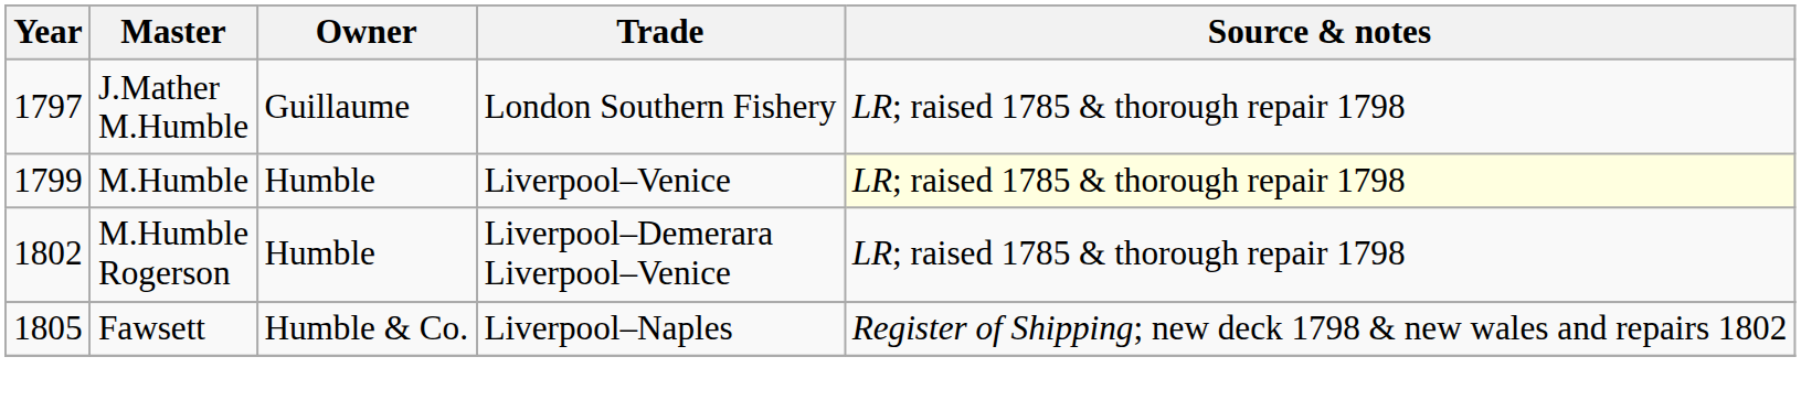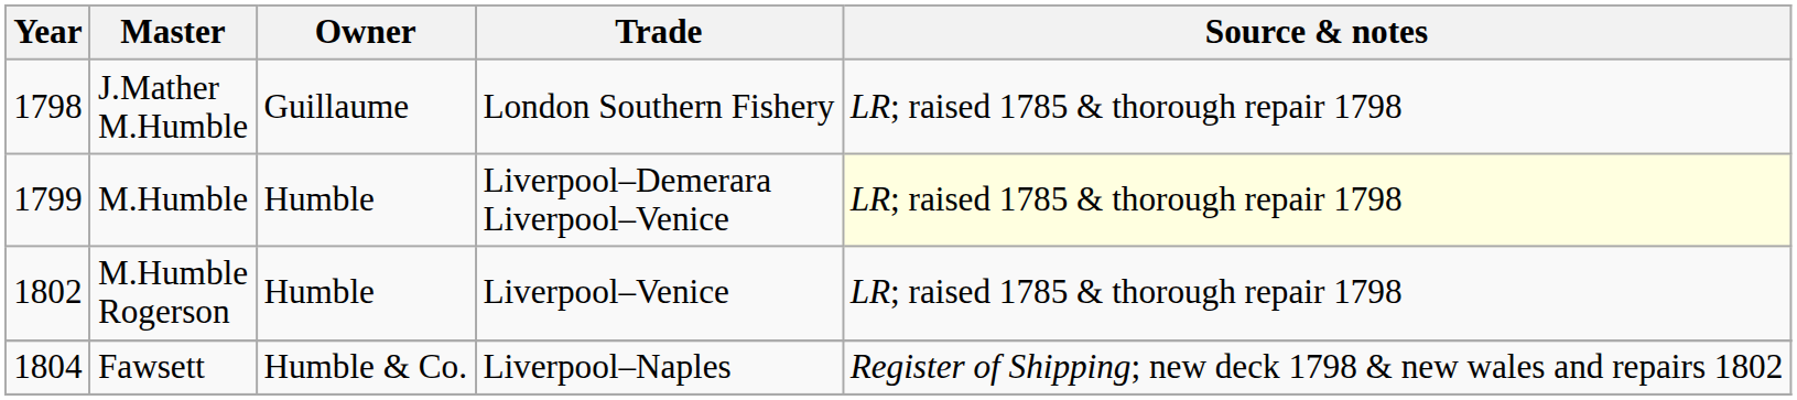J.Mather M.Humble | Year: 1797 -> 1798
M.Humble | Trade: Liverpool–Venice -> Liverpool–Demerara Liverpool–Venice
M.Humble Rogerson | Trade: Liverpool–Demerara Liverpool–Venice -> Liverpool–Venice
Fawsett | Year: 1805 -> 1804
